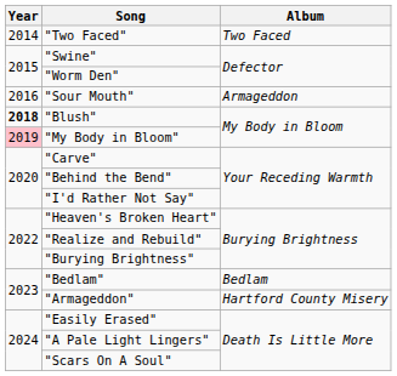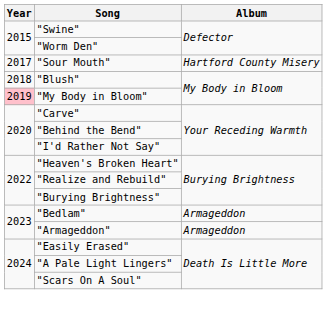- row: 2014 | "Two Faced" | Two Faced
"Sour Mouth" | Year: 2016 -> 2017
"Sour Mouth" | Album: Armageddon -> Hartford County Misery
"Blush" | Year: bold -> normal
"Bedlam" | Album: Bedlam -> Armageddon
"Armageddon" | Album: Hartford County Misery -> Armageddon
